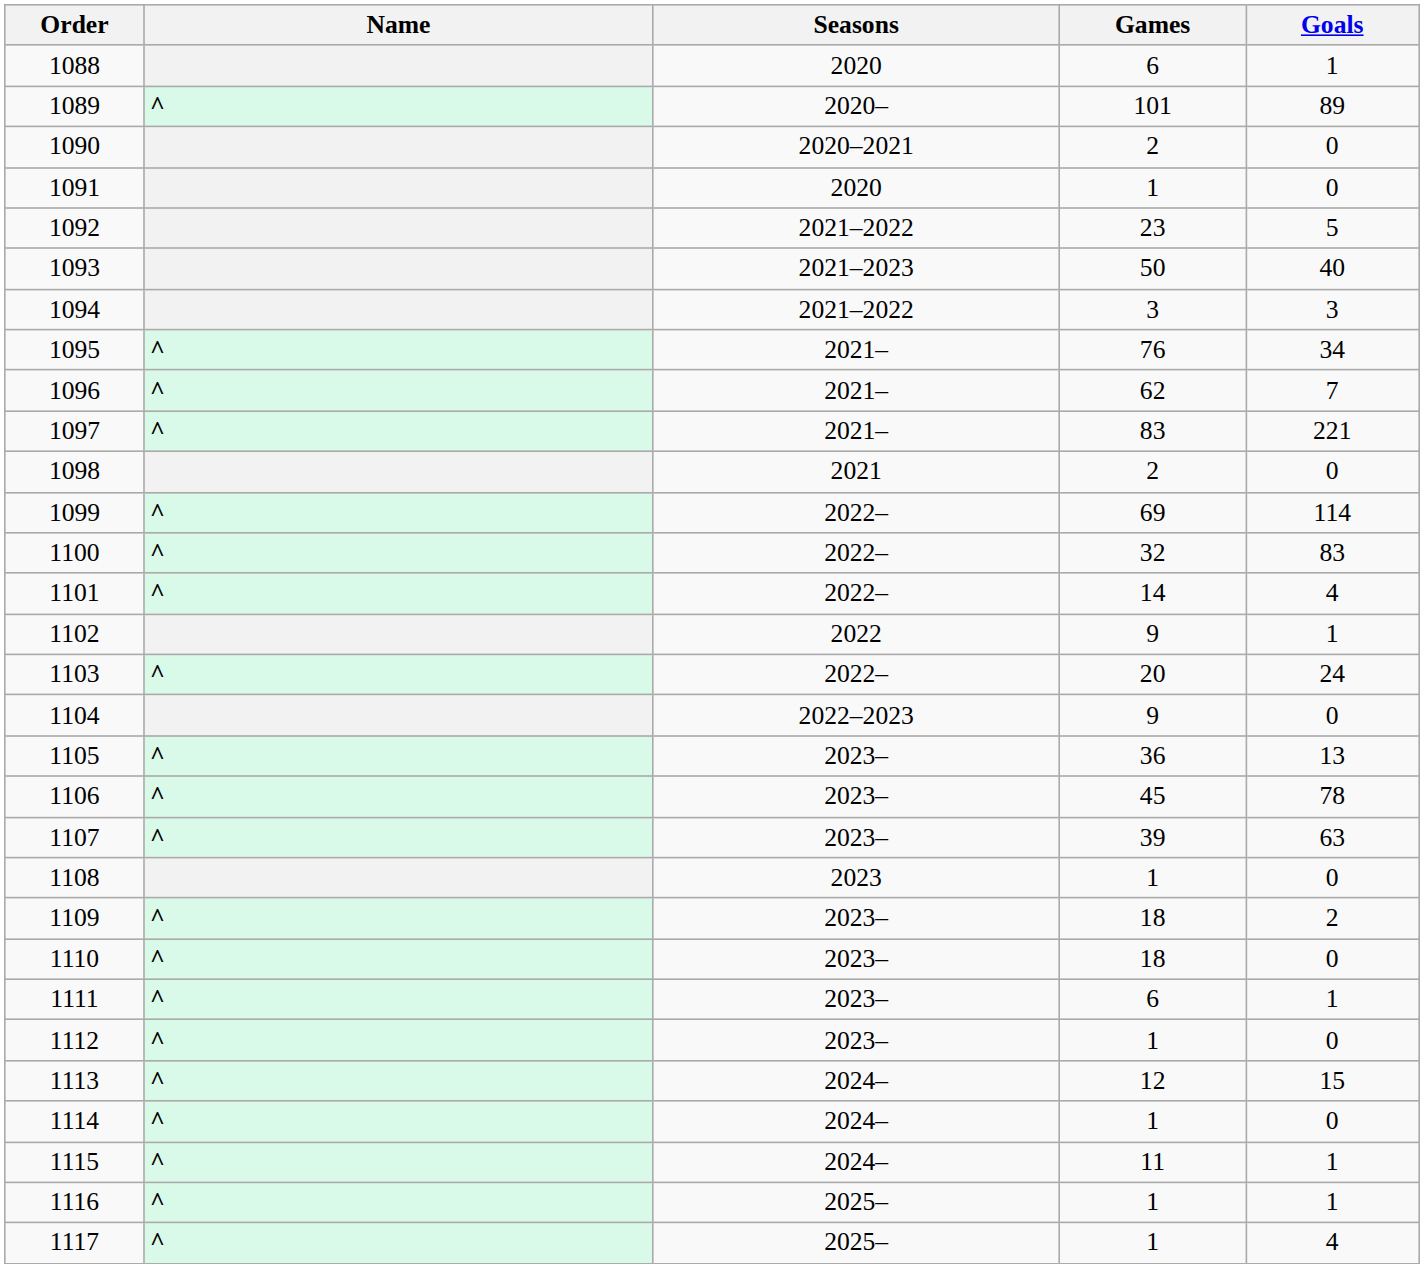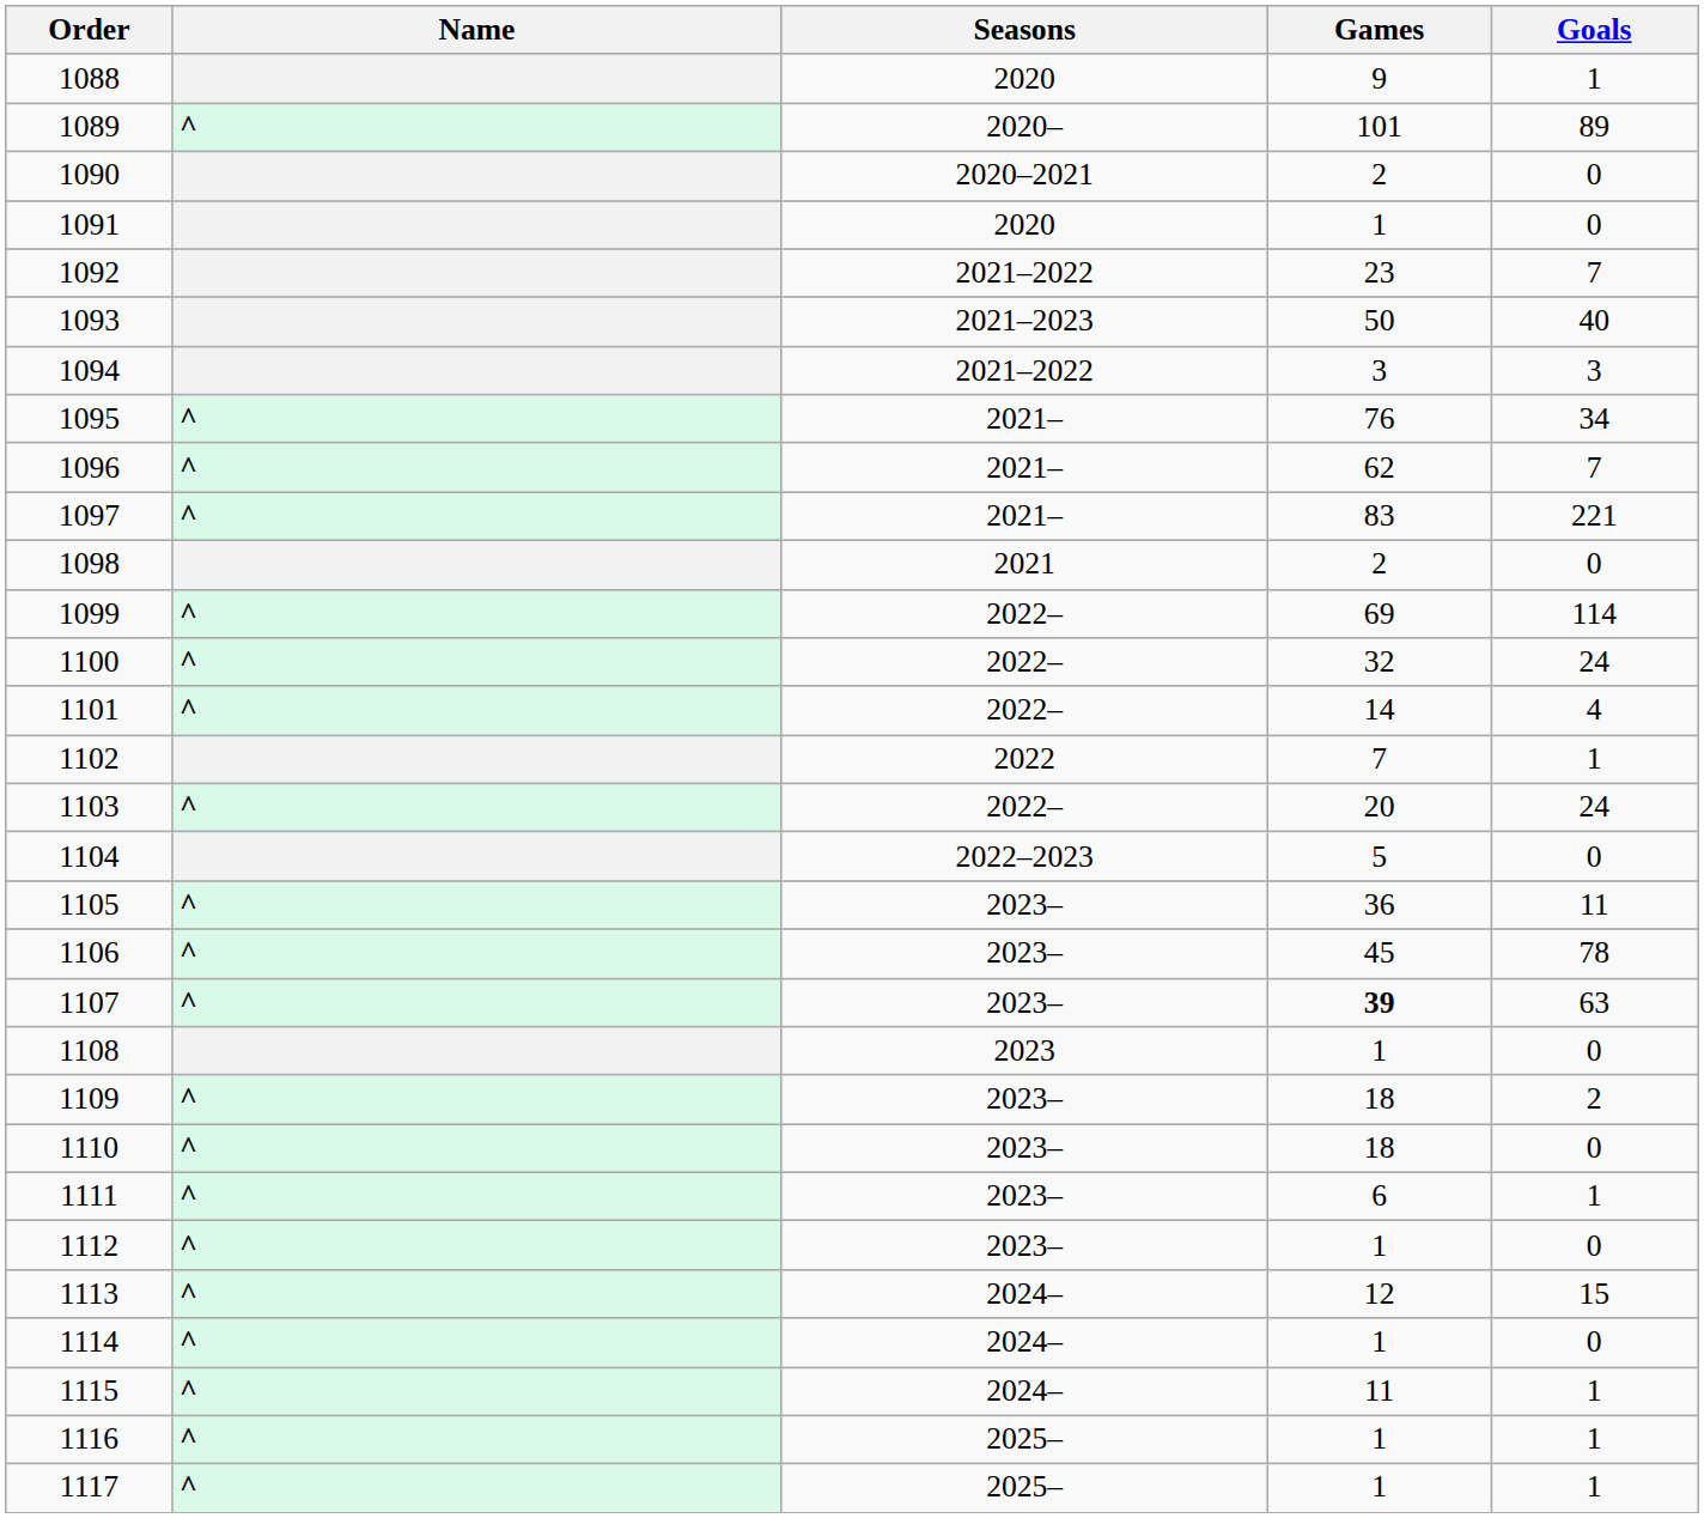1088 | Games: 6 -> 9
1092 | Goals: 5 -> 7
1100 | Goals: 83 -> 24
1102 | Games: 9 -> 7
1104 | Games: 9 -> 5
1105 | Goals: 13 -> 11
1107 | Games: normal -> bold
1117 | Goals: 4 -> 1
